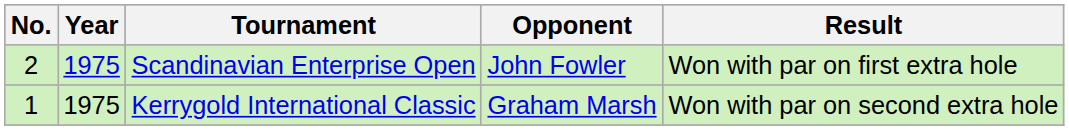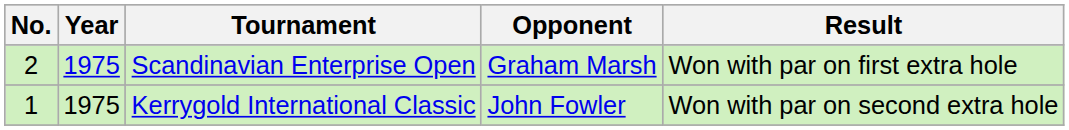Scandinavian Enterprise Open | Opponent: John Fowler -> Graham Marsh
Kerrygold International Classic | Opponent: Graham Marsh -> John Fowler
